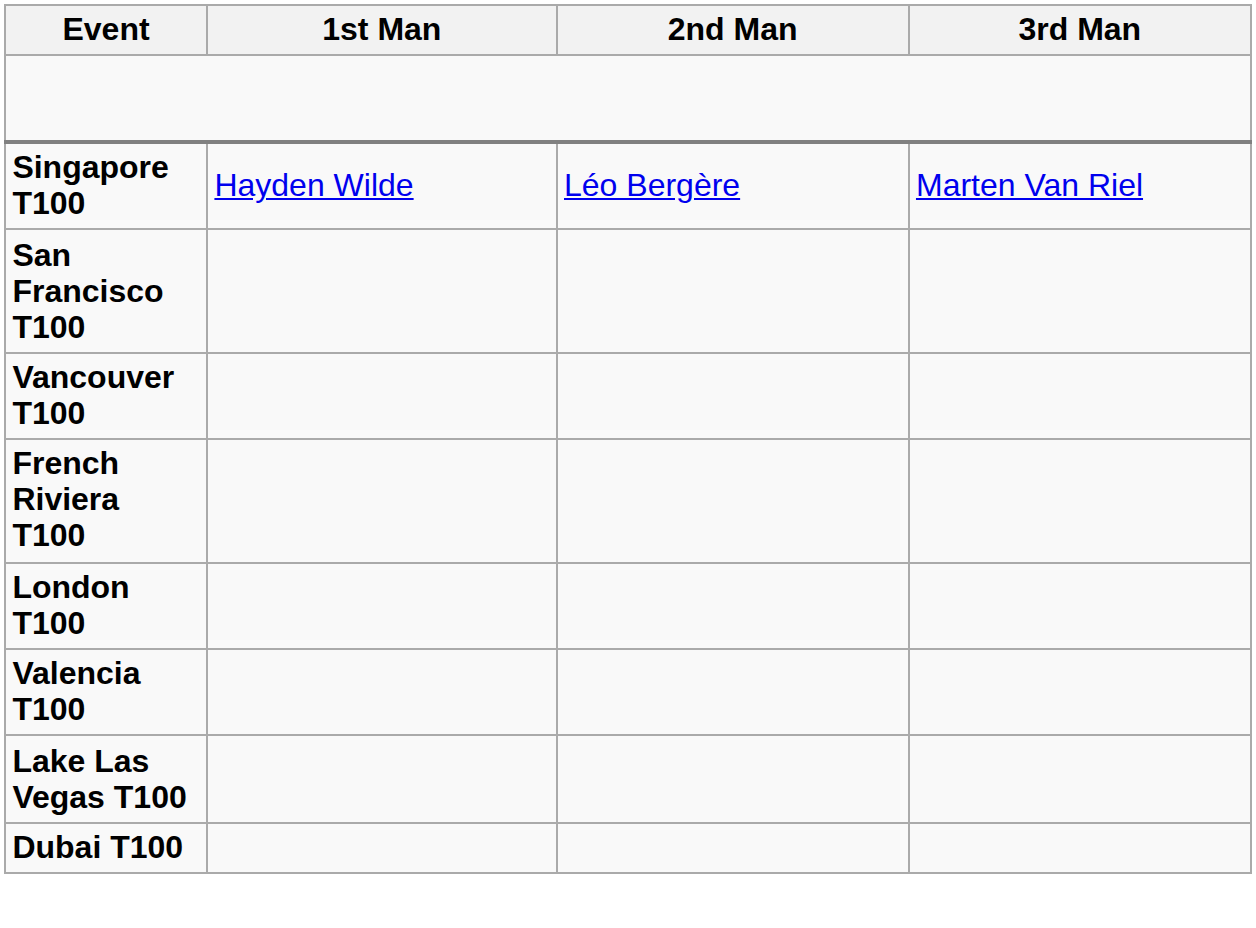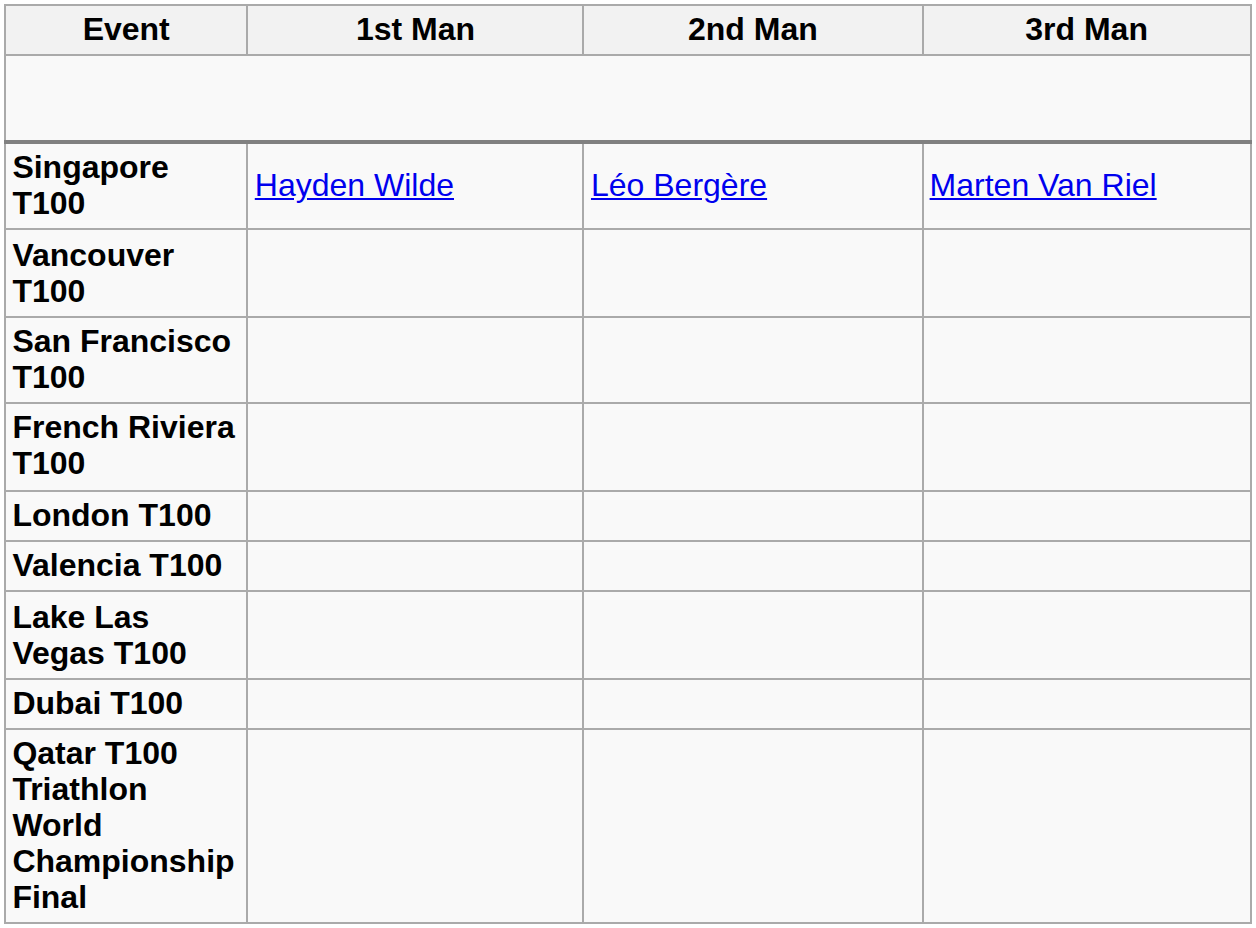rows swapped: San Francisco T100 <-> Vancouver T100
+ row: Qatar T100 Triathlon World Championship Final
